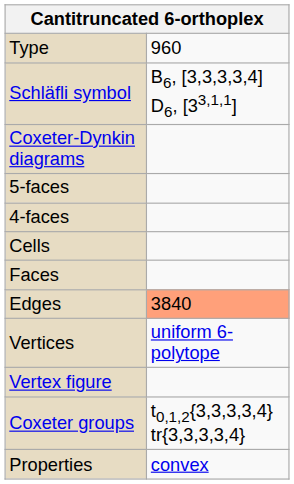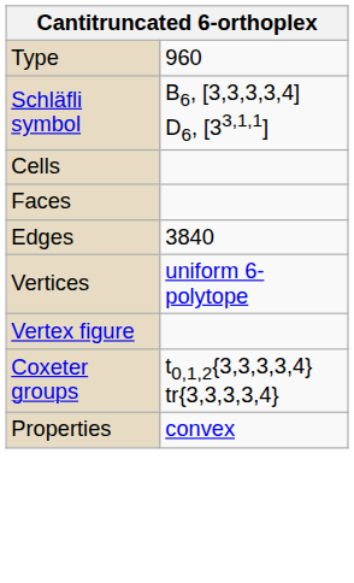- row: Coxeter-Dynkin diagrams
- row: 5-faces
- row: 4-faces
Edges | column 2: lightsalmon background -> no background
